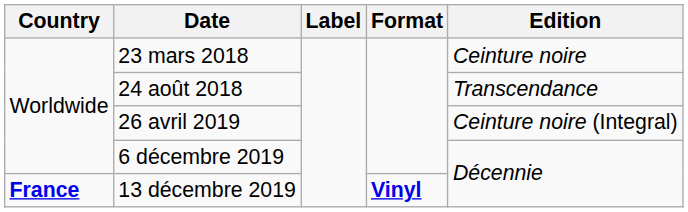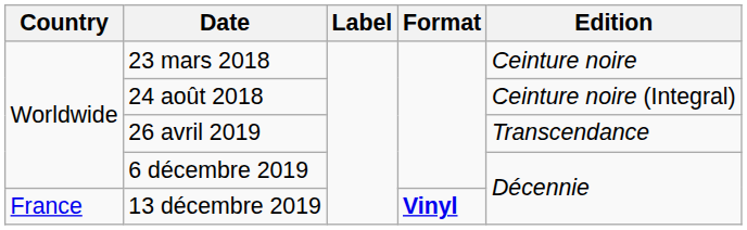24 août 2018 | Edition: Transcendance -> Ceinture noire (Integral)
26 avril 2019 | Edition: Ceinture noire (Integral) -> Transcendance
13 décembre 2019 | Country: bold -> normal
